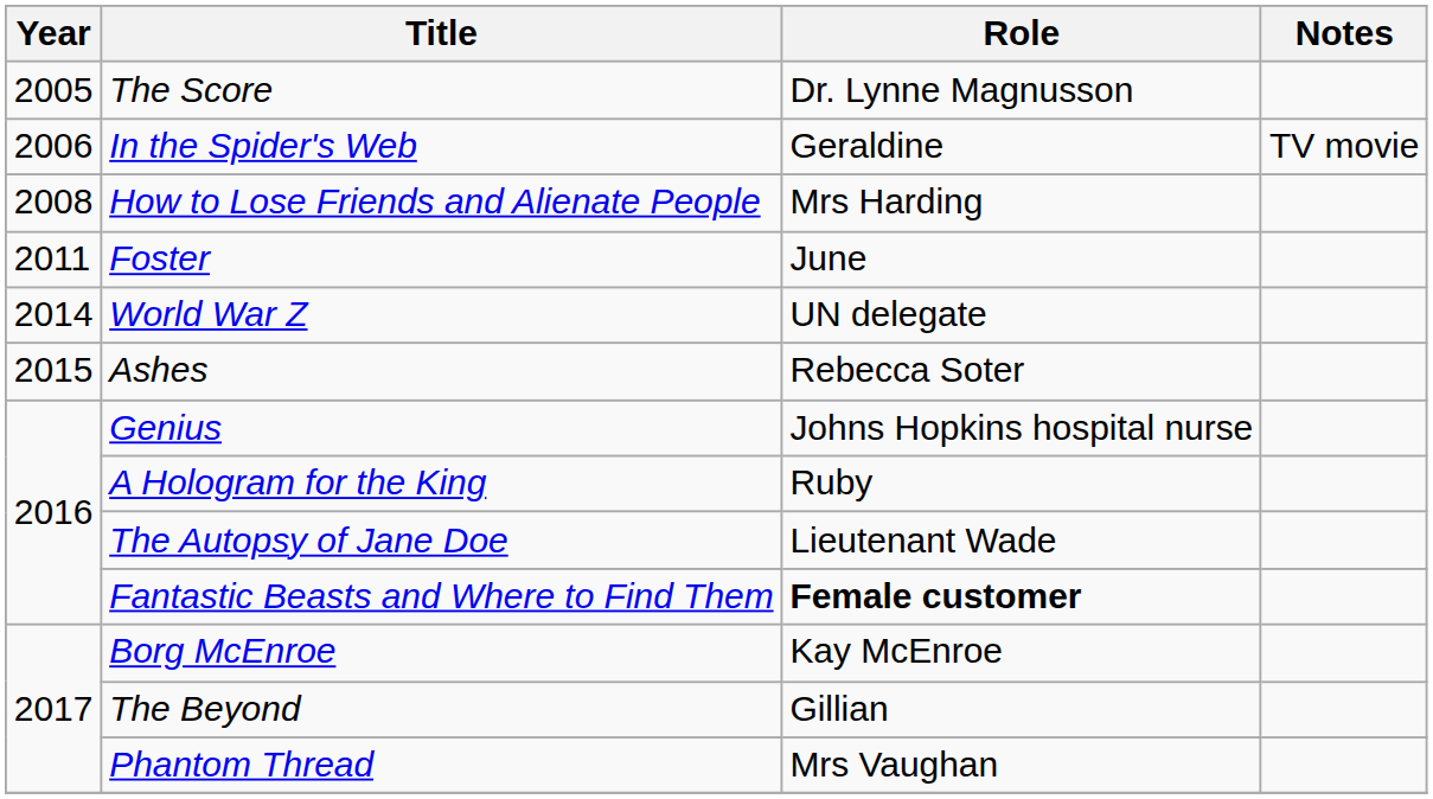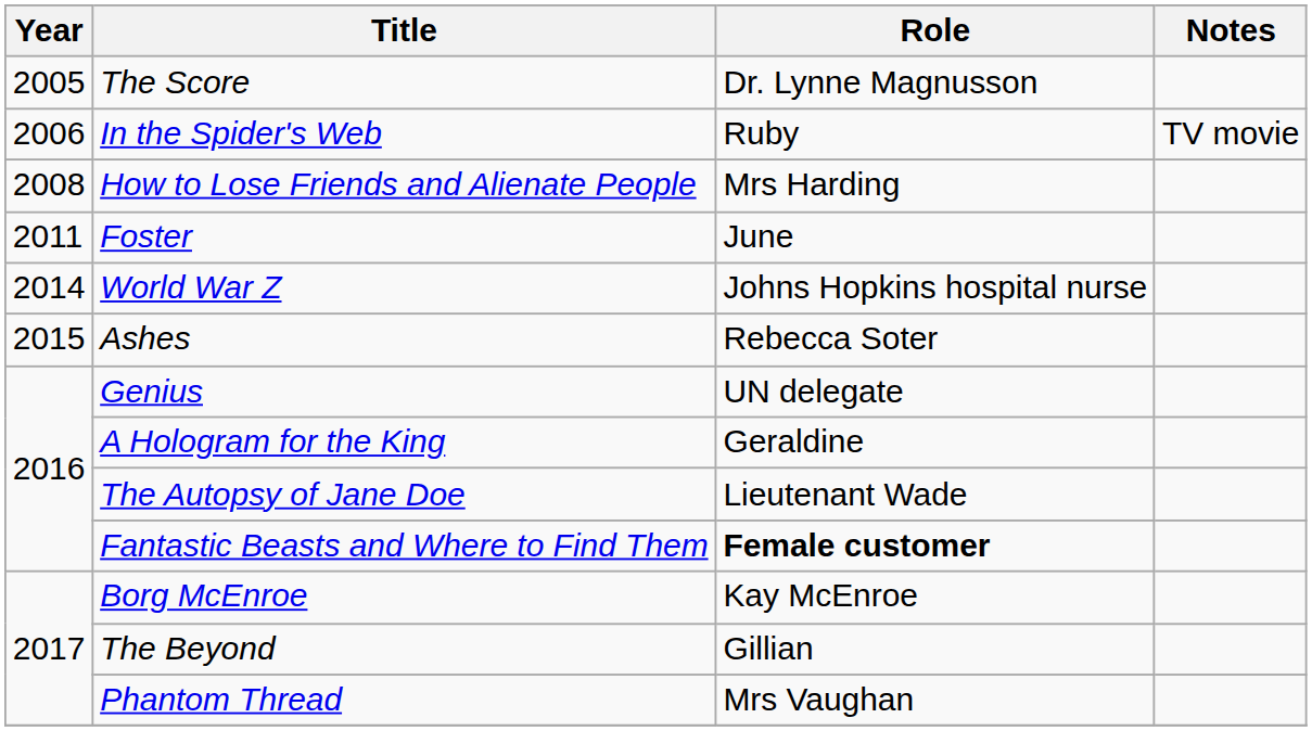In the Spider's Web | Role: Geraldine -> Ruby
World War Z | Role: UN delegate -> Johns Hopkins hospital nurse
Genius | Role: Johns Hopkins hospital nurse -> UN delegate
A Hologram for the King | Role: Ruby -> Geraldine
